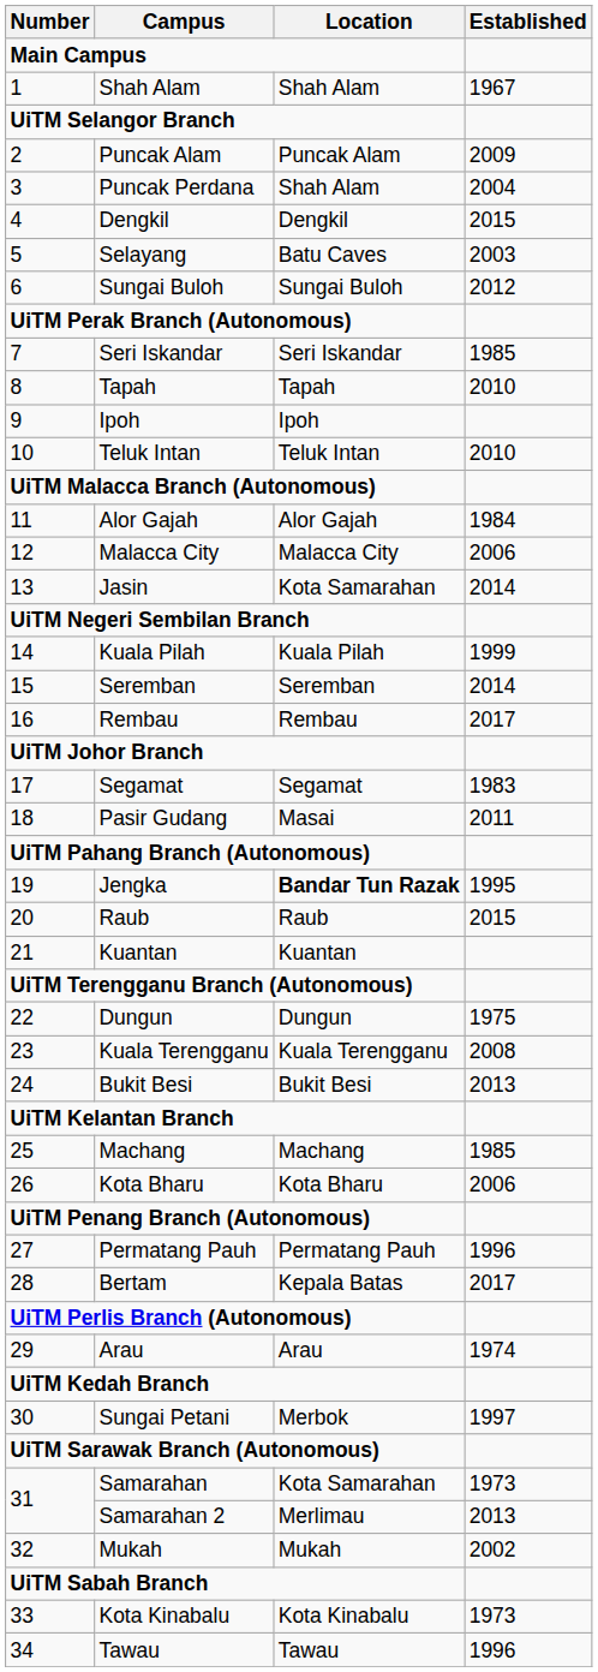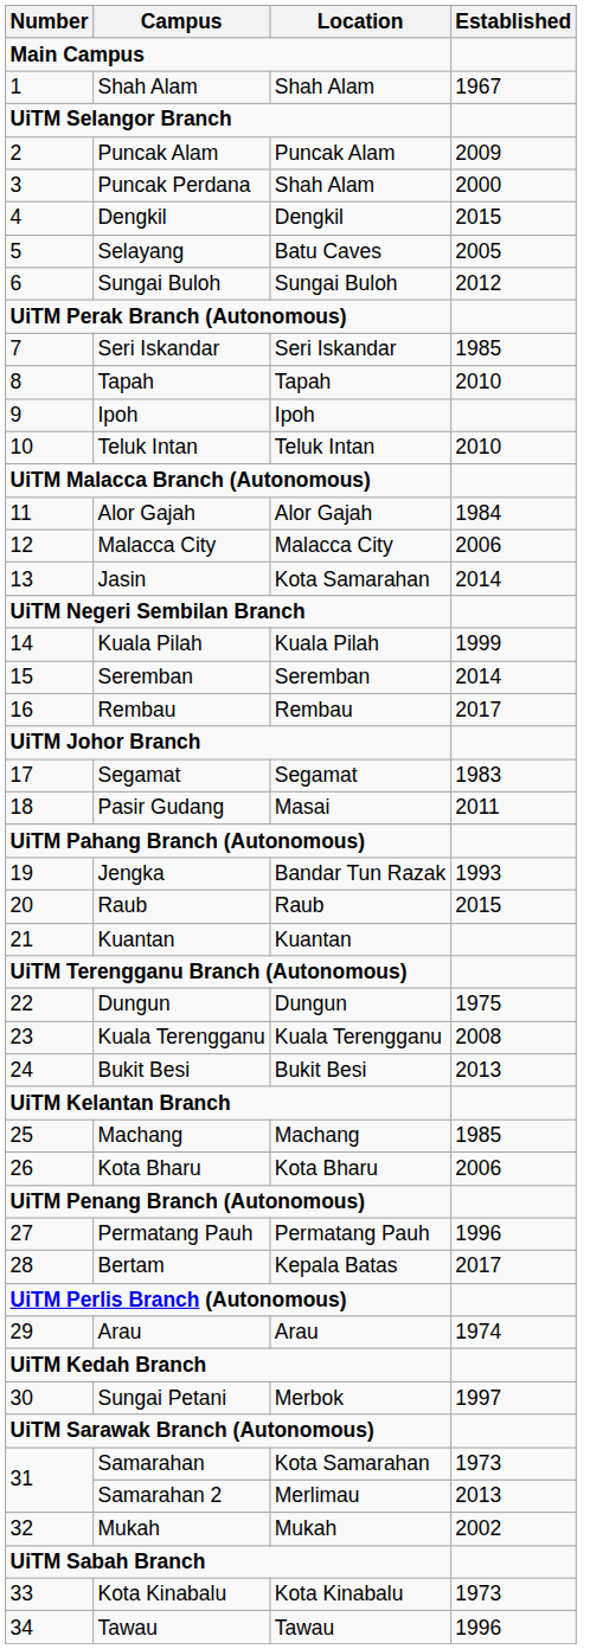Puncak Perdana | Established: 2004 -> 2000
Selayang | Established: 2003 -> 2005
Jengka | Location: bold -> normal
Jengka | Established: 1995 -> 1993
